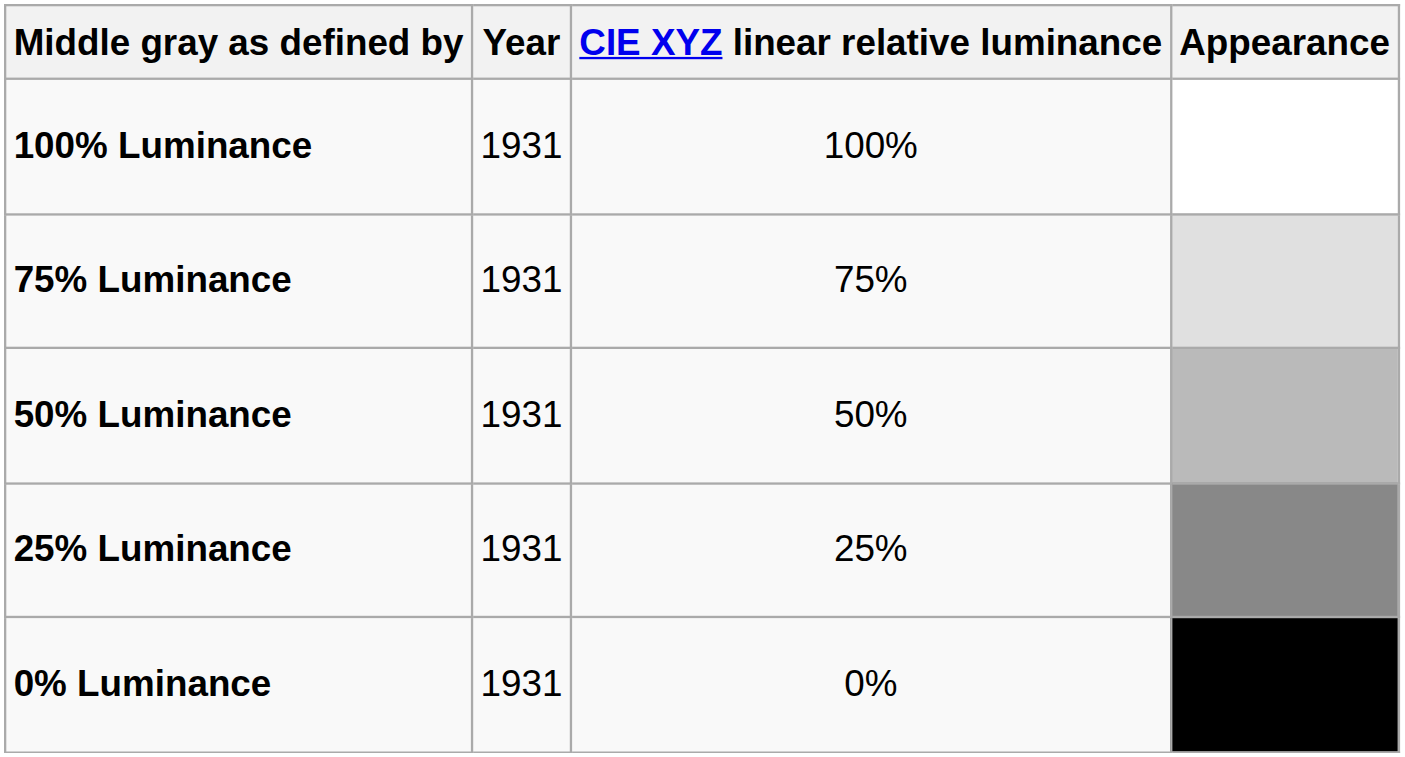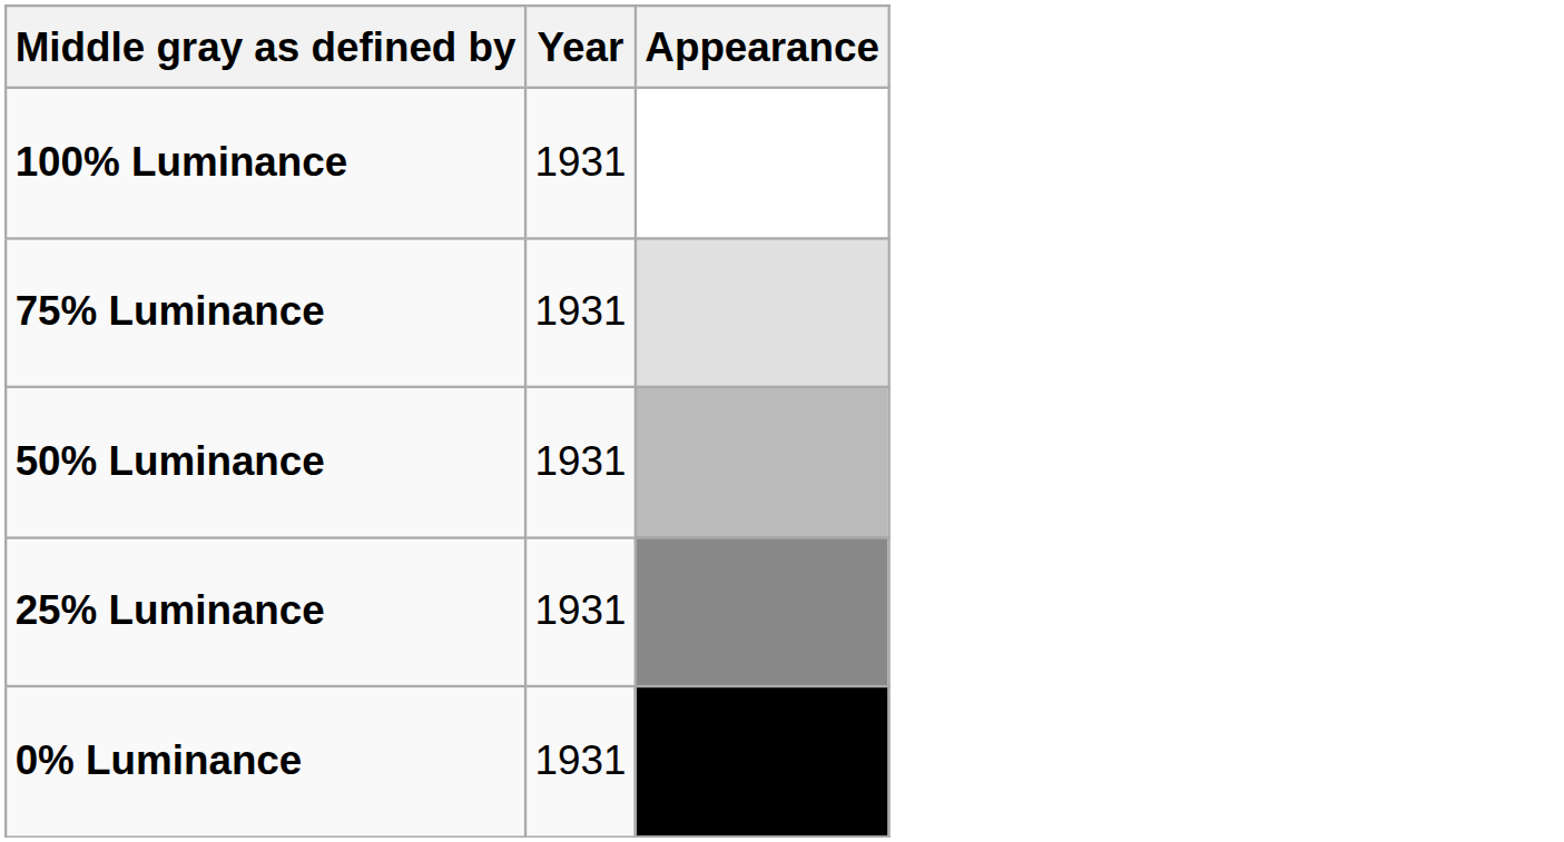- column: CIE XYZ linear relative luminance | 100% | 75% | 50% | 25% | 0%
